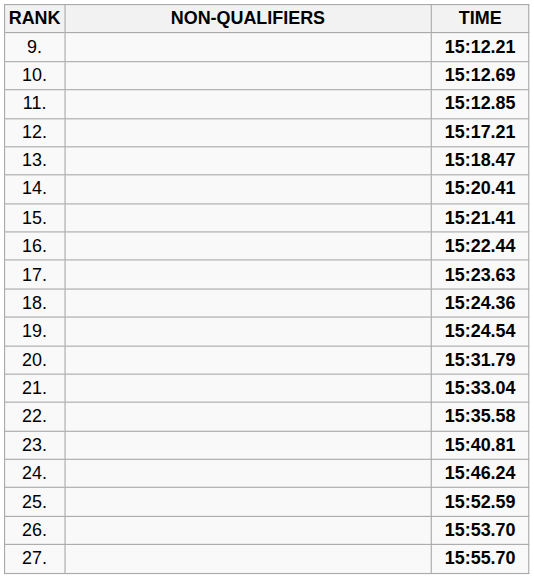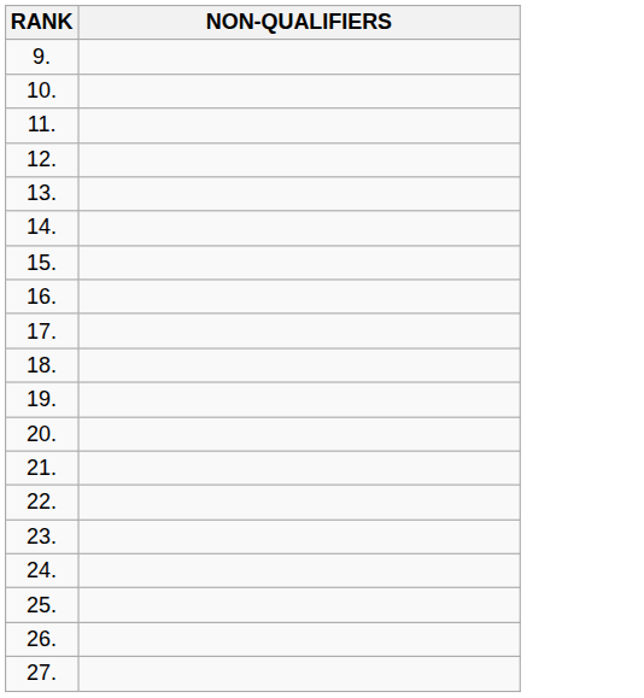- column: TIME | 15:12.21 | 15:12.69 | 15:12.85 | 15:17.21 | 15:18.47 | 15:20.41 | 15:21.41 | 15:22.44 | 15:23.63 | 15:24.36 | 15:24.54 | 15:31.79 | 15:33.04 | 15:35.58 | 15:40.81 | 15:46.24 | 15:52.59 | 15:53.70 | 15:55.70
